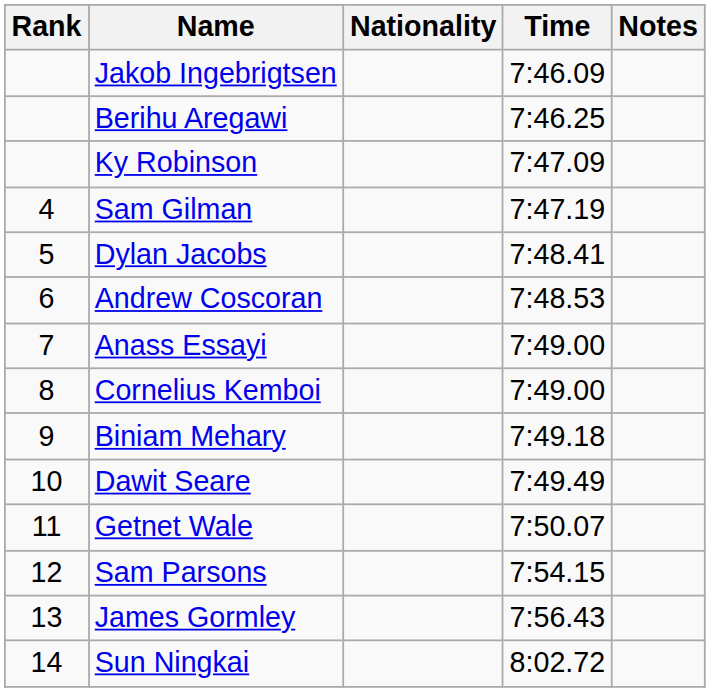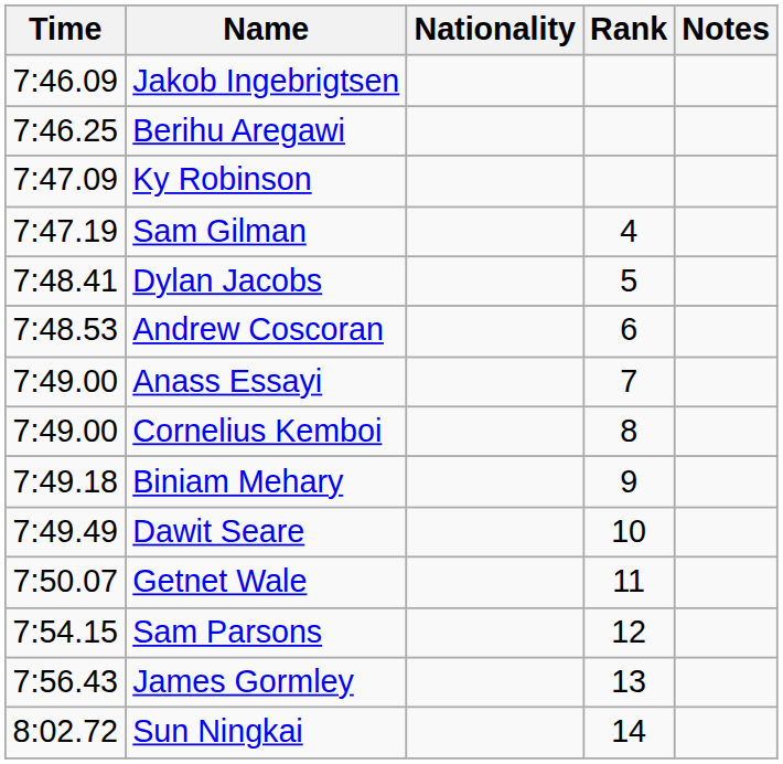columns swapped: Rank <-> Time
